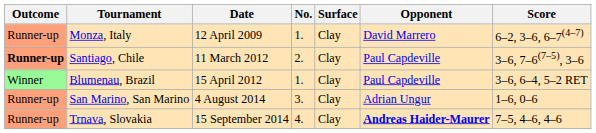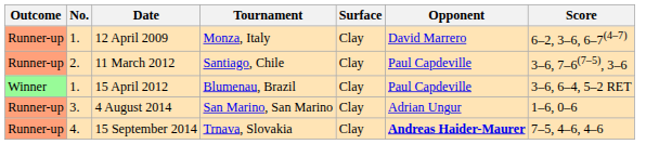columns swapped: No. <-> Tournament
11 March 2012 | Outcome: bold -> normal
